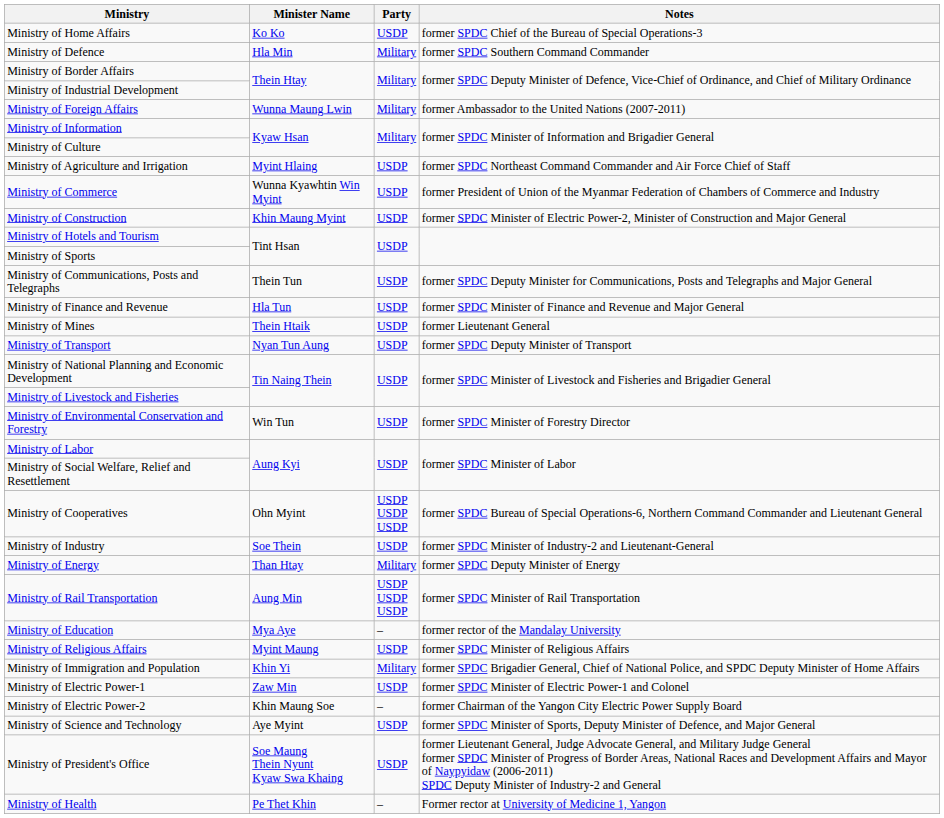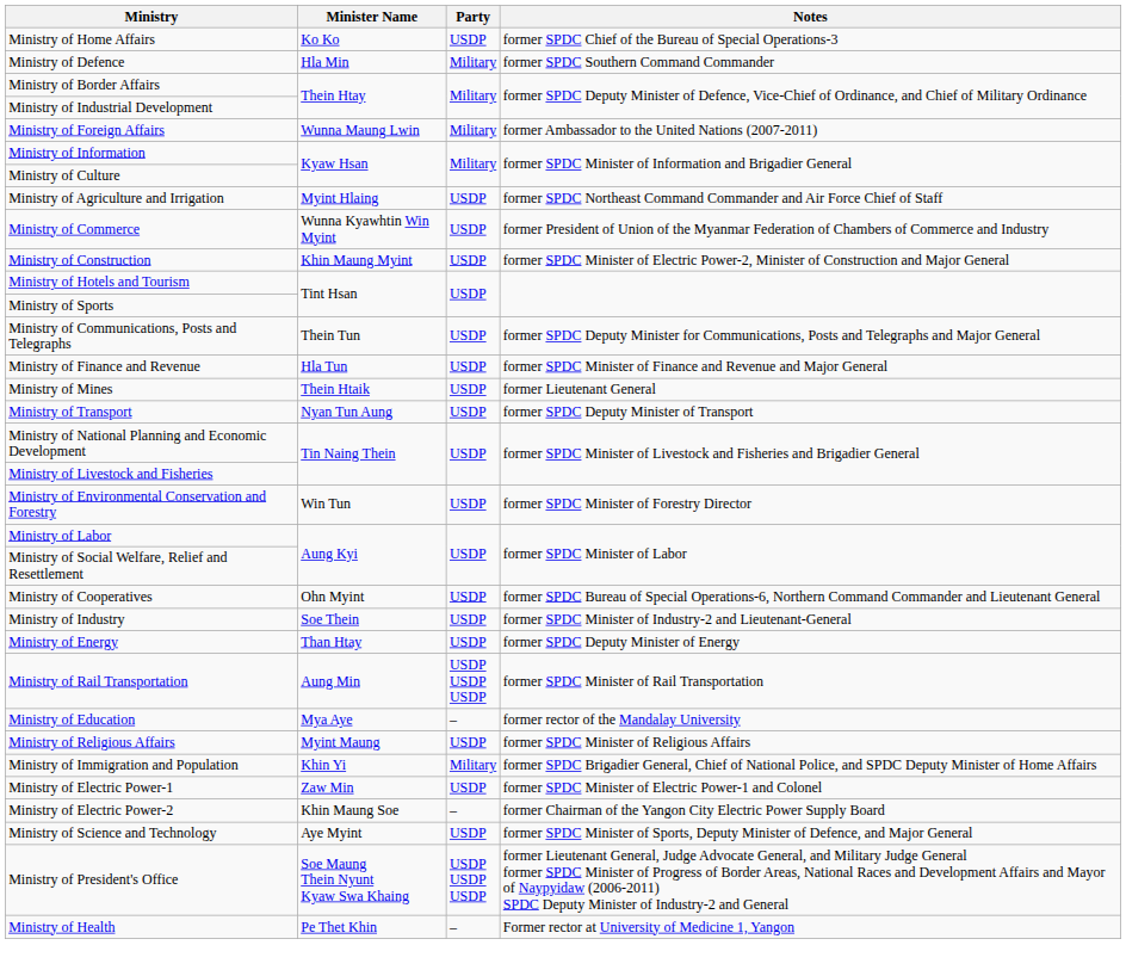Ministry of Cooperatives | Party: USDP USDP USDP -> USDP
Ministry of Energy | Party: Military -> USDP
Ministry of President's Office | Party: USDP -> USDP USDP USDP
